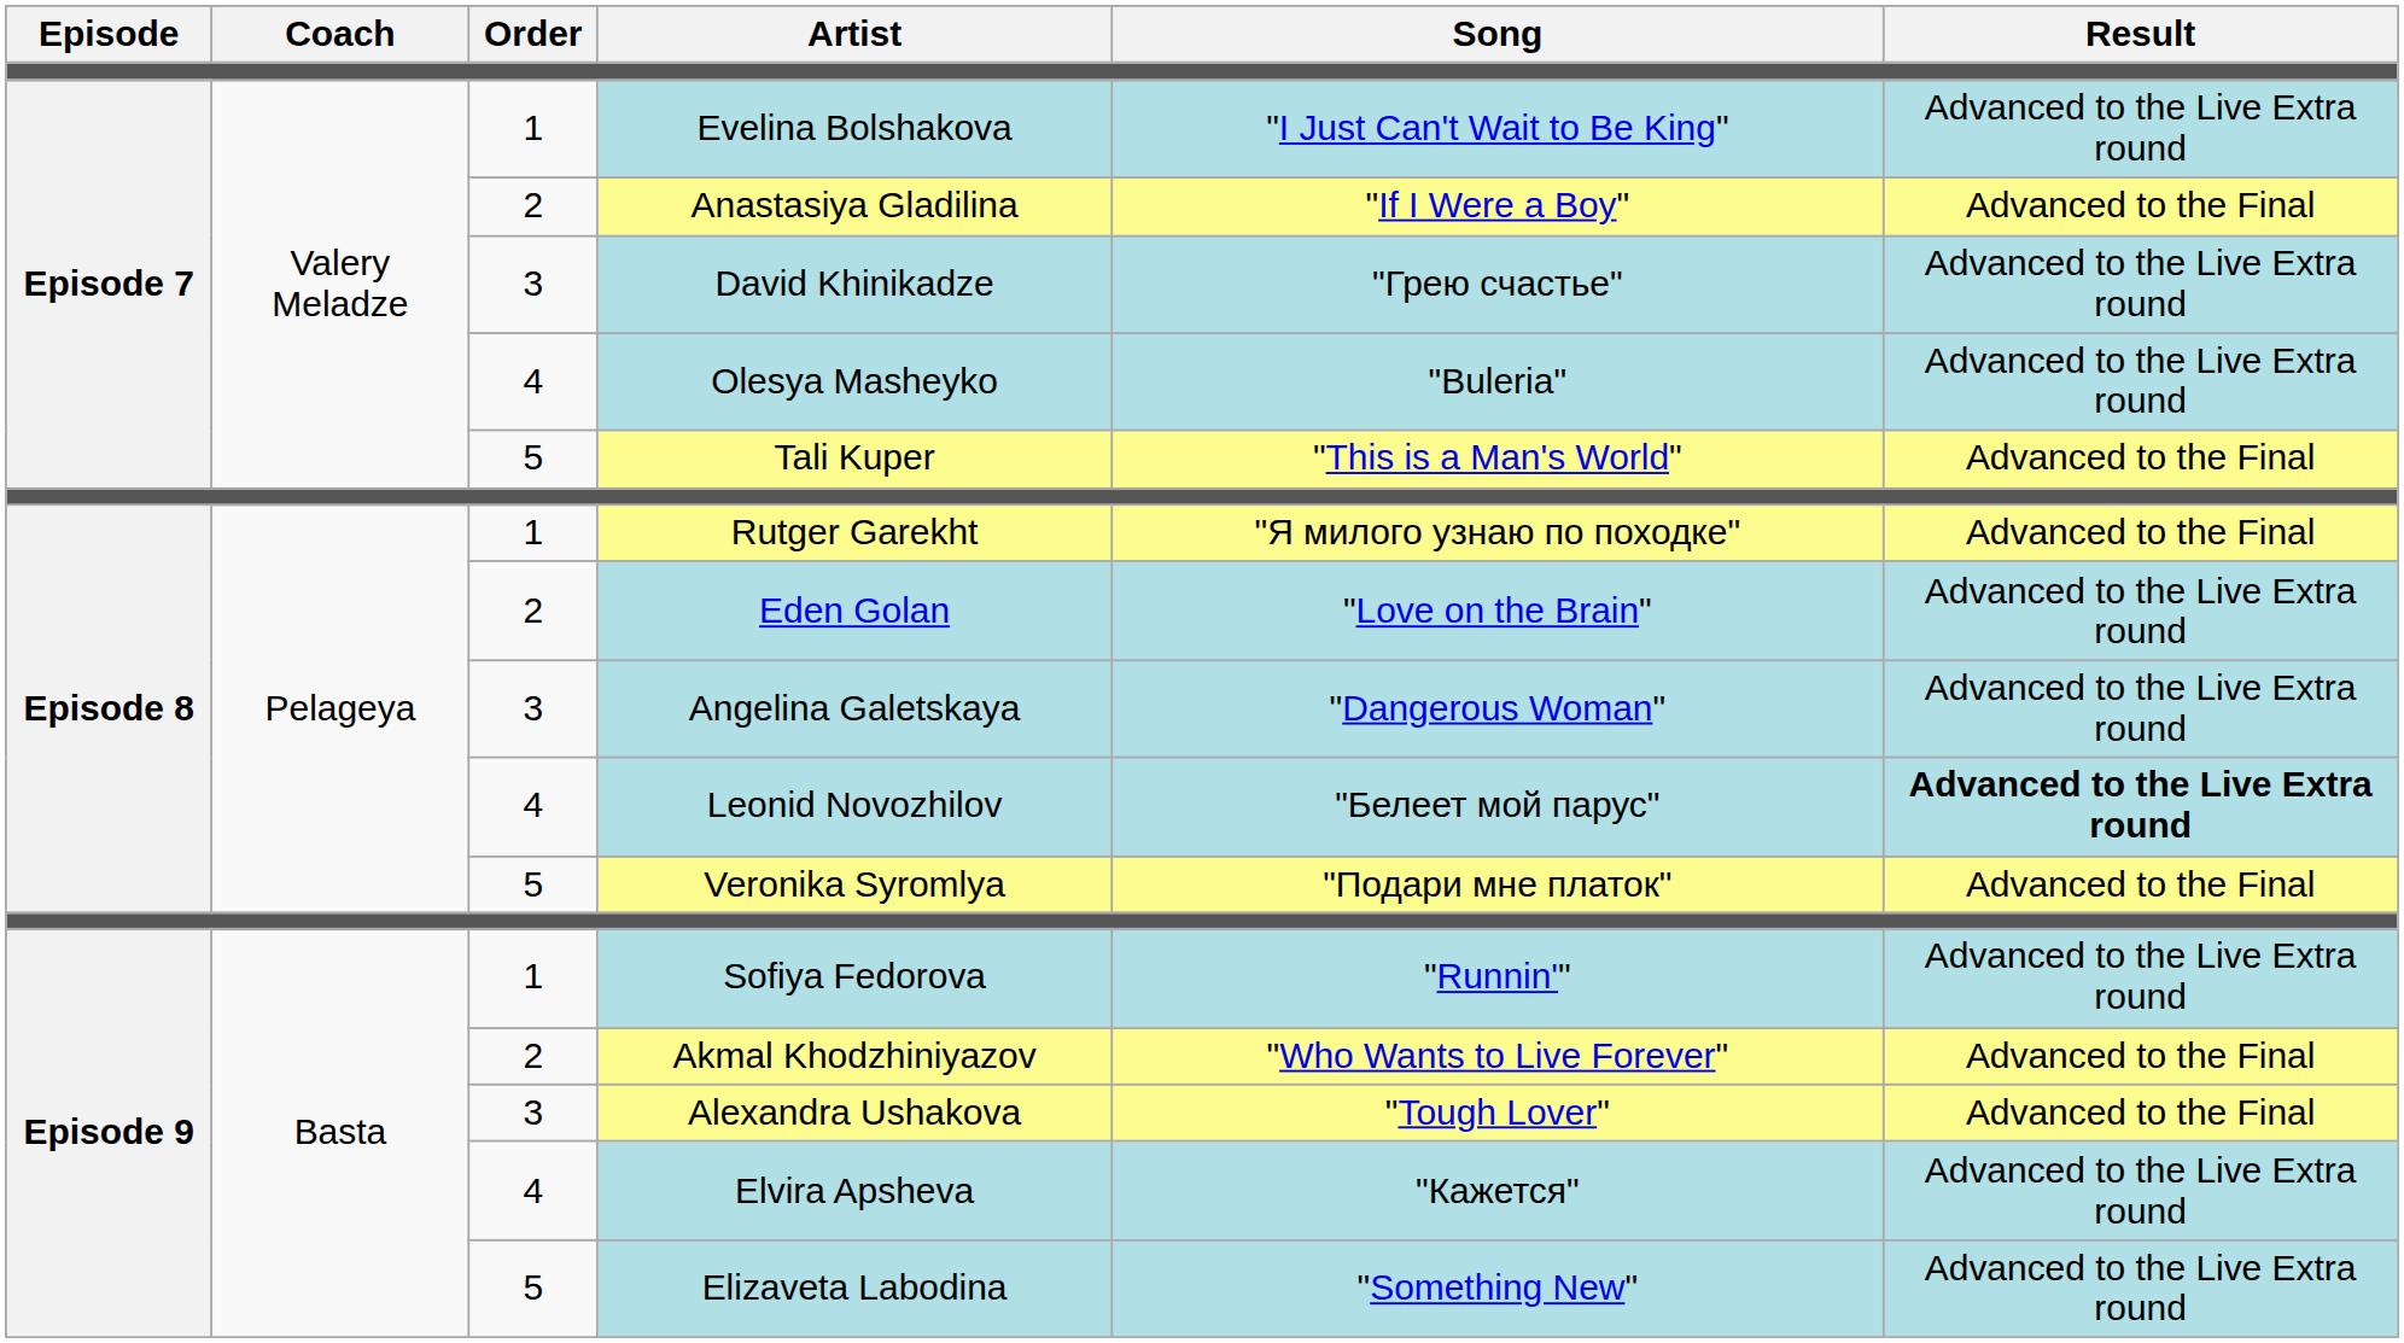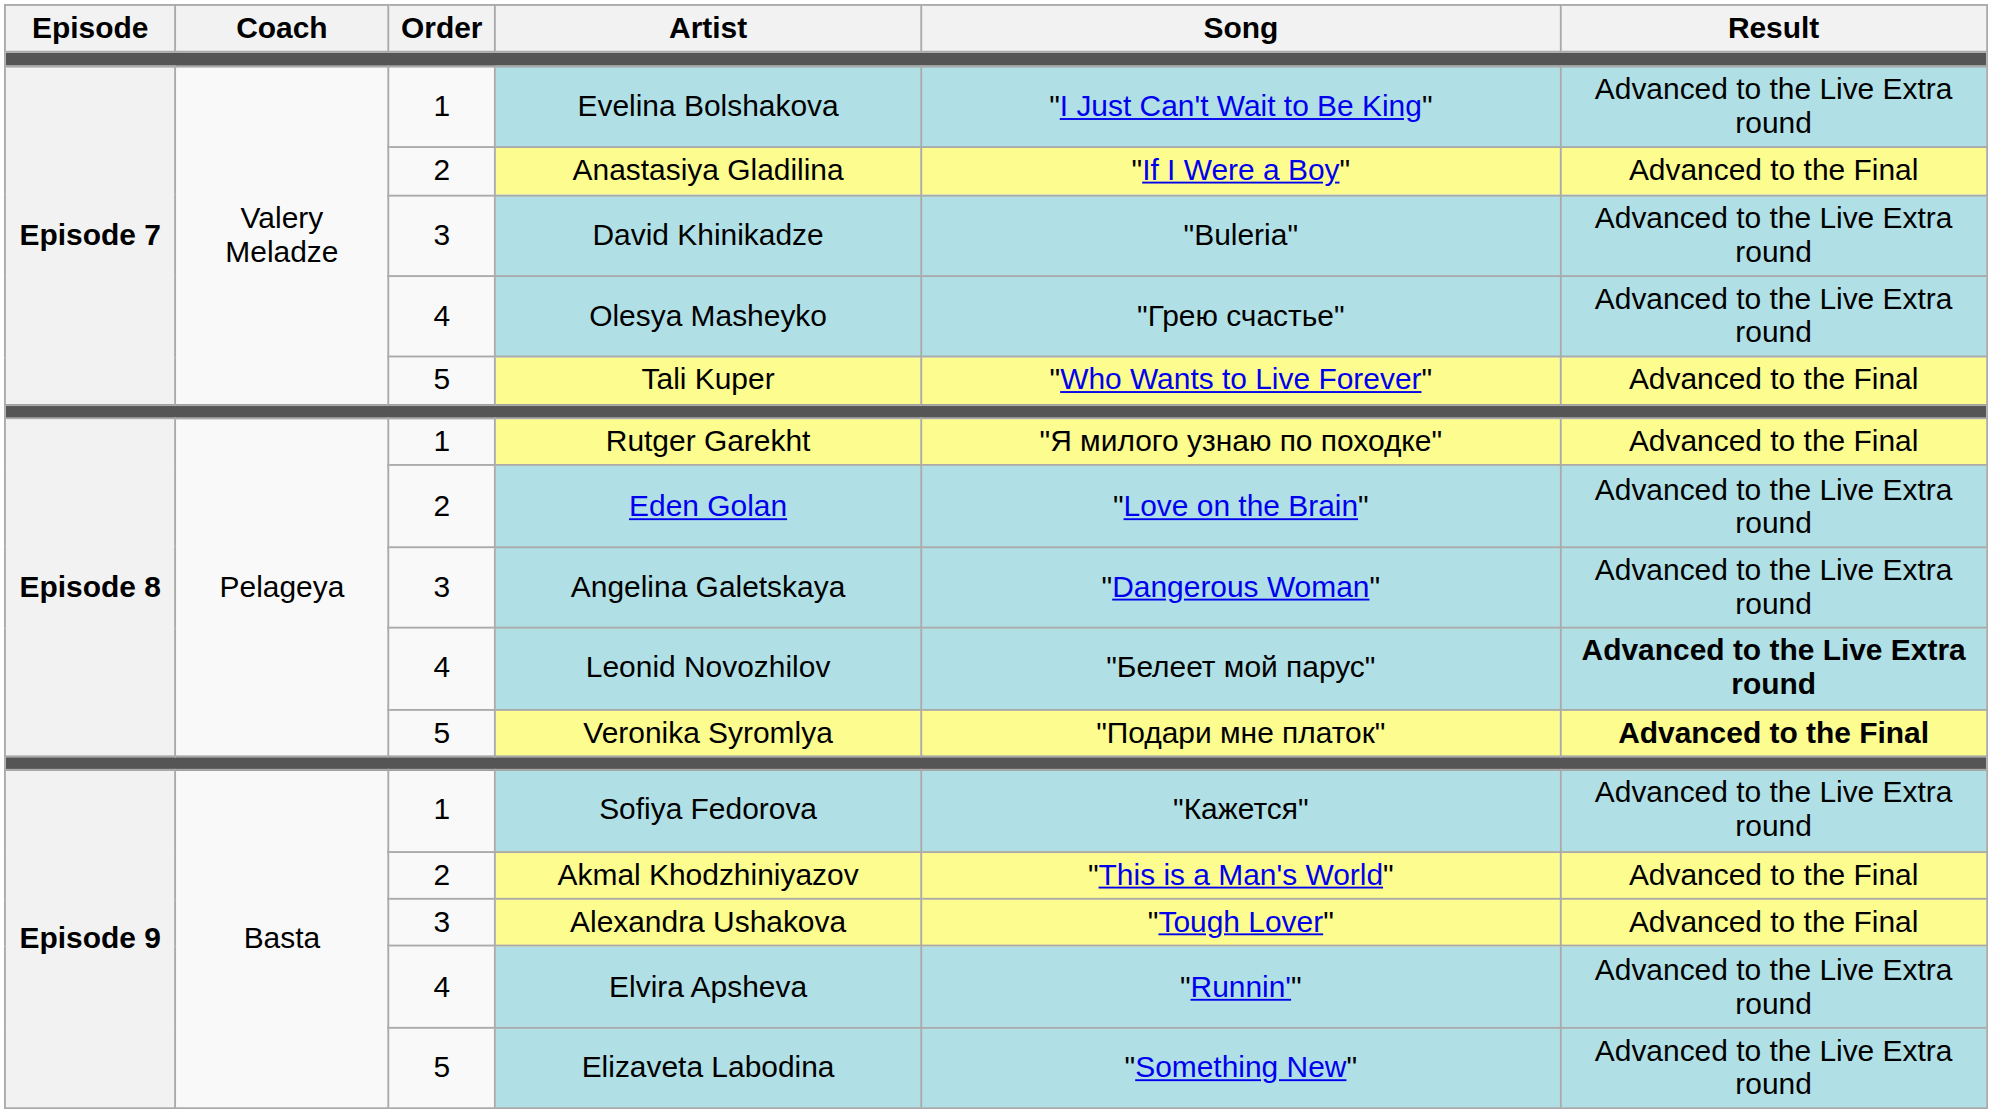David Khinikadze | Song: "Грею счастье" -> "Buleria"
Olesya Masheyko | Song: "Buleria" -> "Грею счастье"
Tali Kuper | Song: "This is a Man's World" -> "Who Wants to Live Forever"
Veronika Syromlya | Result: normal -> bold
Sofiya Fedorova | Song: "Runnin'" -> "Кажется"
Akmal Khodzhiniyazov | Song: "Who Wants to Live Forever" -> "This is a Man's World"
Elvira Apsheva | Song: "Кажется" -> "Runnin'"
